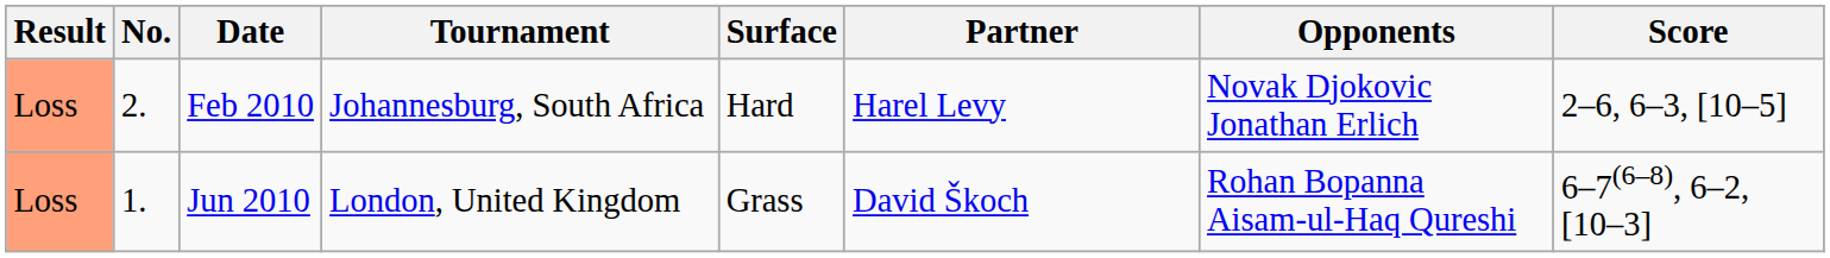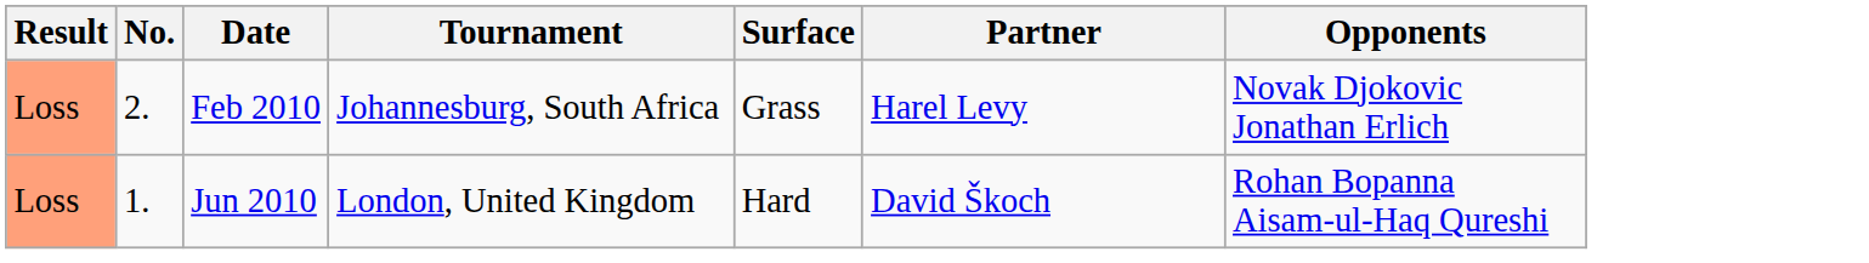- column: Score | 2–6, 6–3, [10–5] | 6–7(6–8), 6–2, [10–3]
Feb 2010 | Surface: Hard -> Grass
Jun 2010 | Surface: Grass -> Hard
